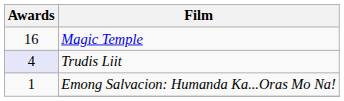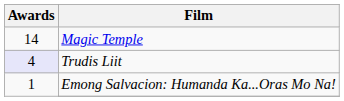Magic Temple | Awards: 16 -> 14
